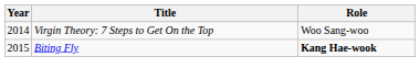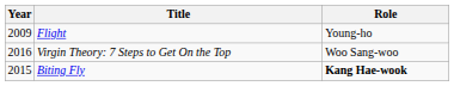+ row: 2009 | Flight | Young-ho
Virgin Theory: 7 Steps to Get On the Top | Year: 2014 -> 2016
